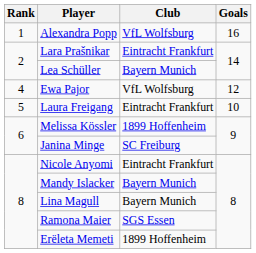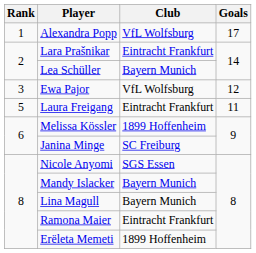Alexandra Popp | Goals: 16 -> 17
Ewa Pajor | Rank: 4 -> 3
Laura Freigang | Goals: 10 -> 11
Nicole Anyomi | Club: Eintracht Frankfurt -> SGS Essen
Ramona Maier | Club: SGS Essen -> Eintracht Frankfurt
